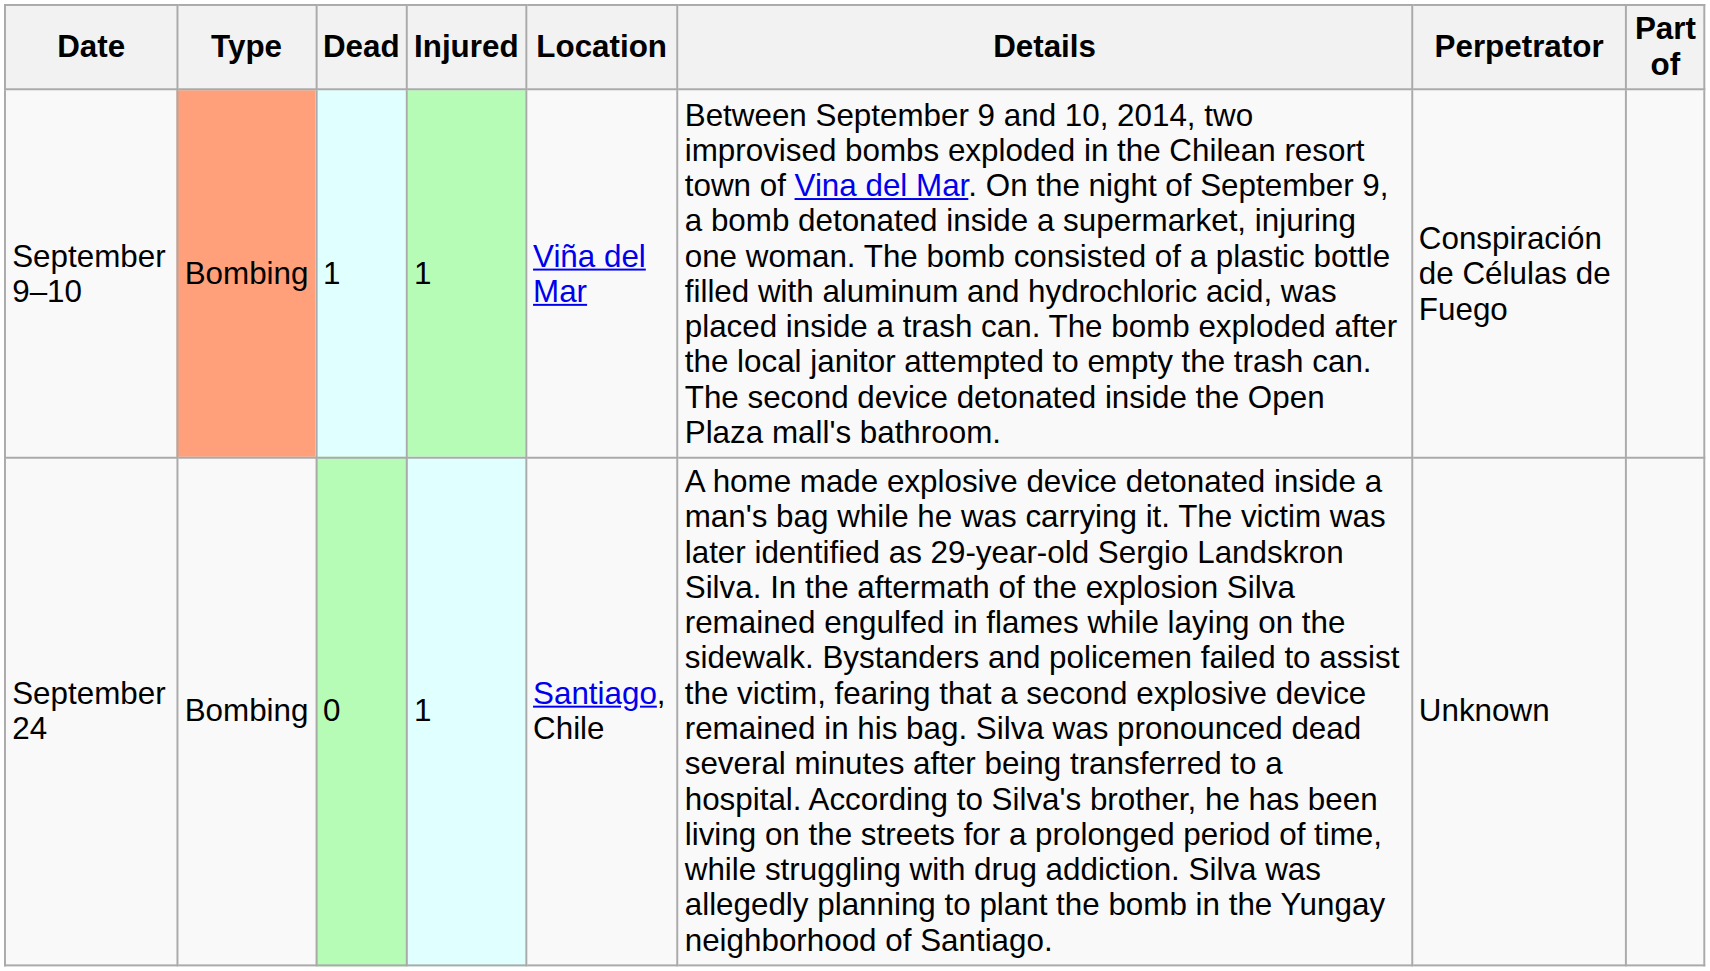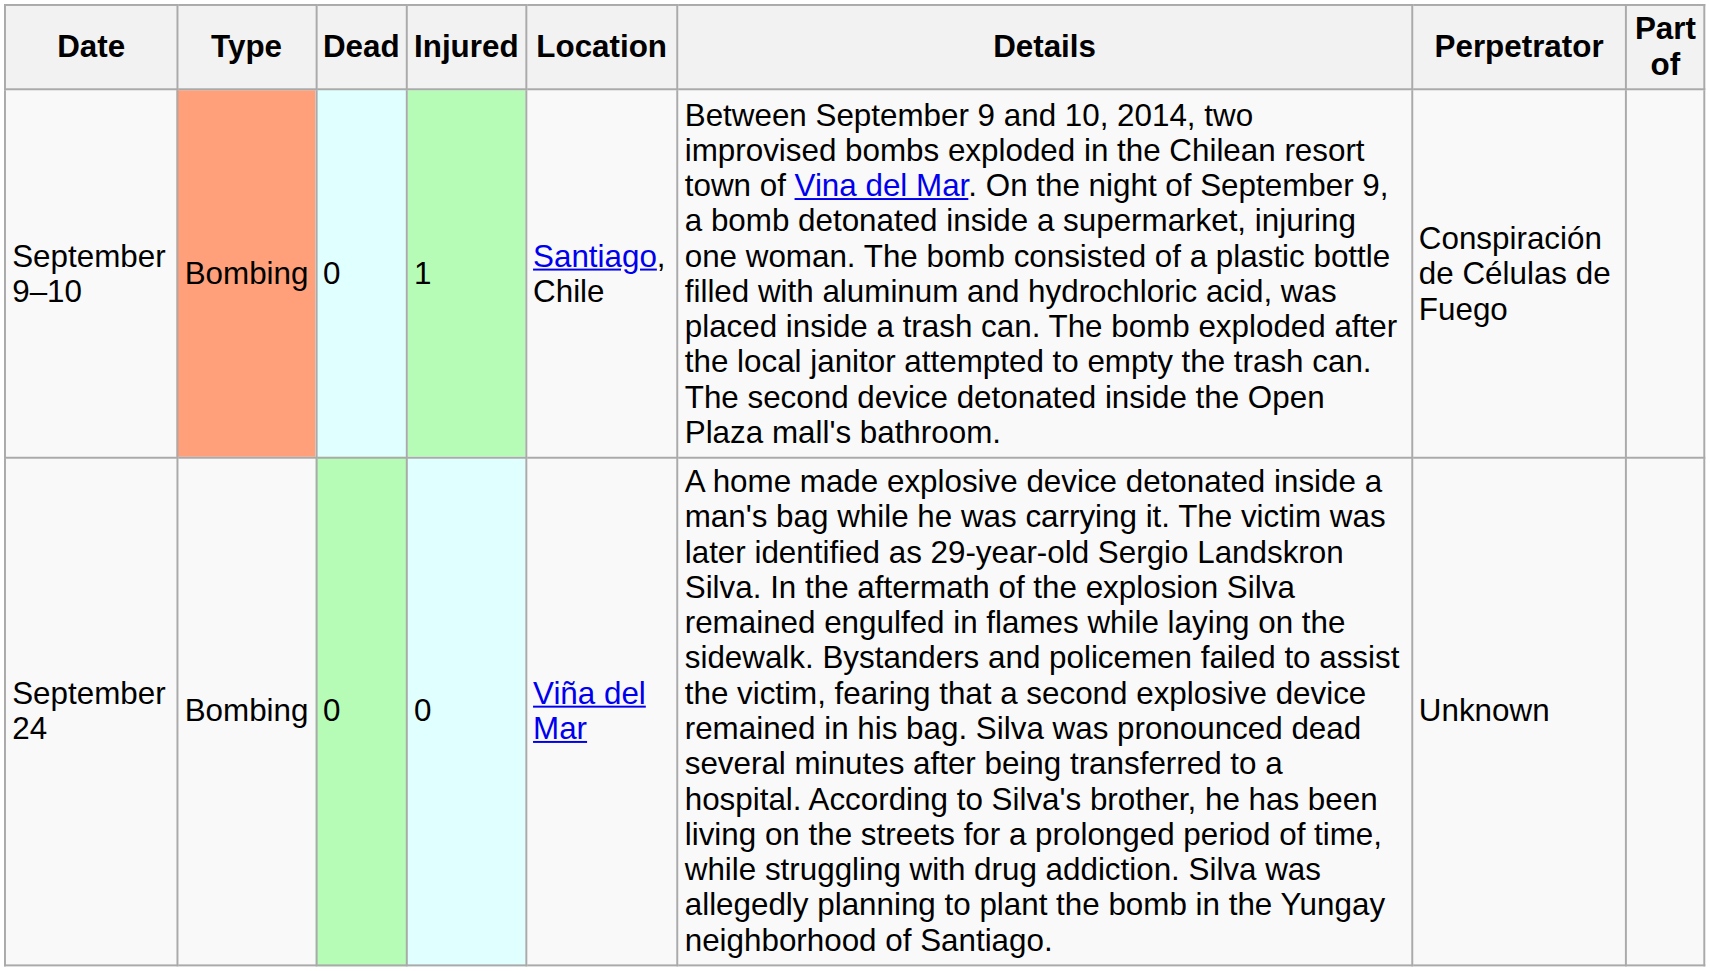September 9–10 | Dead: 1 -> 0
September 9–10 | Location: Viña del Mar -> Santiago, Chile
September 24 | Injured: 1 -> 0
September 24 | Location: Santiago, Chile -> Viña del Mar
